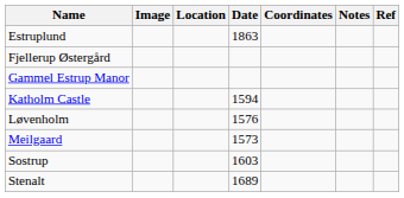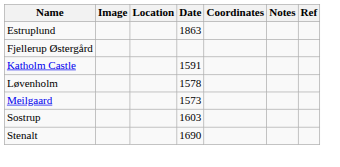- row: Gammel Estrup Manor
Katholm Castle | Date: 1594 -> 1591
Løvenholm | Date: 1576 -> 1578
Stenalt | Date: 1689 -> 1690
